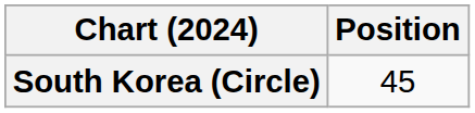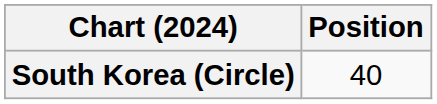South Korea (Circle) | Position: 45 -> 40
